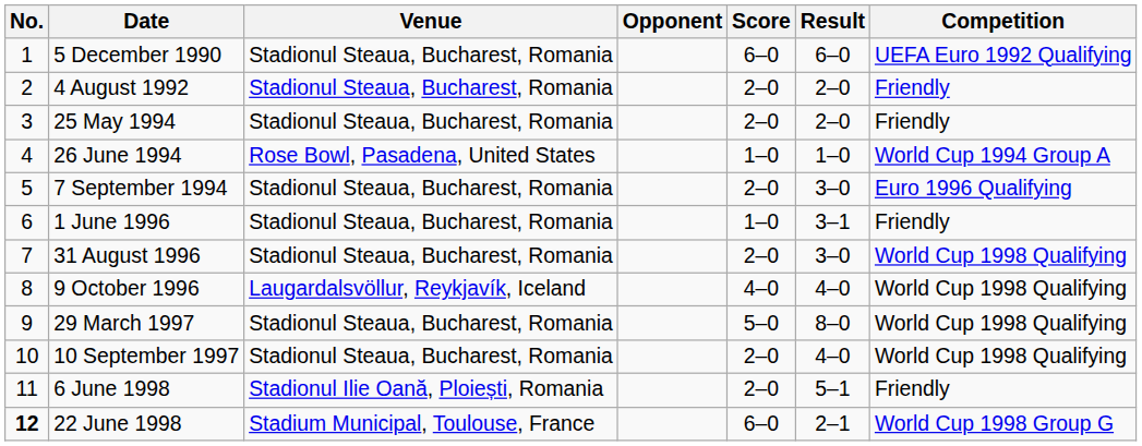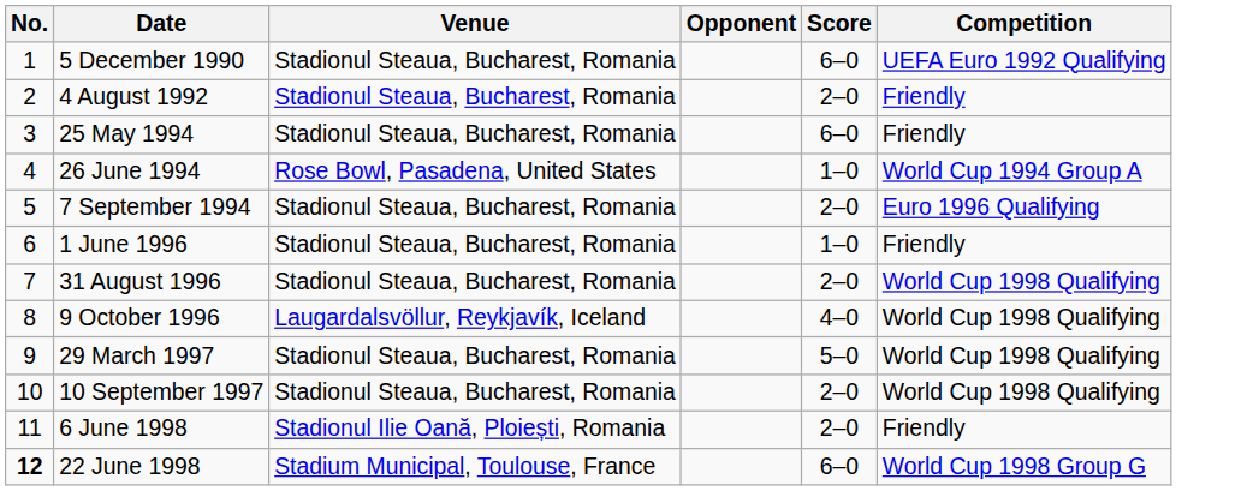- column: Result | 6–0 | 2–0 | 2–0 | 1–0 | 3–0 | 3–1 | 3–0 | 4–0 | 8–0 | 4–0 | 5–1 | 2–1
25 May 1994 | Score: 2–0 -> 6–0
